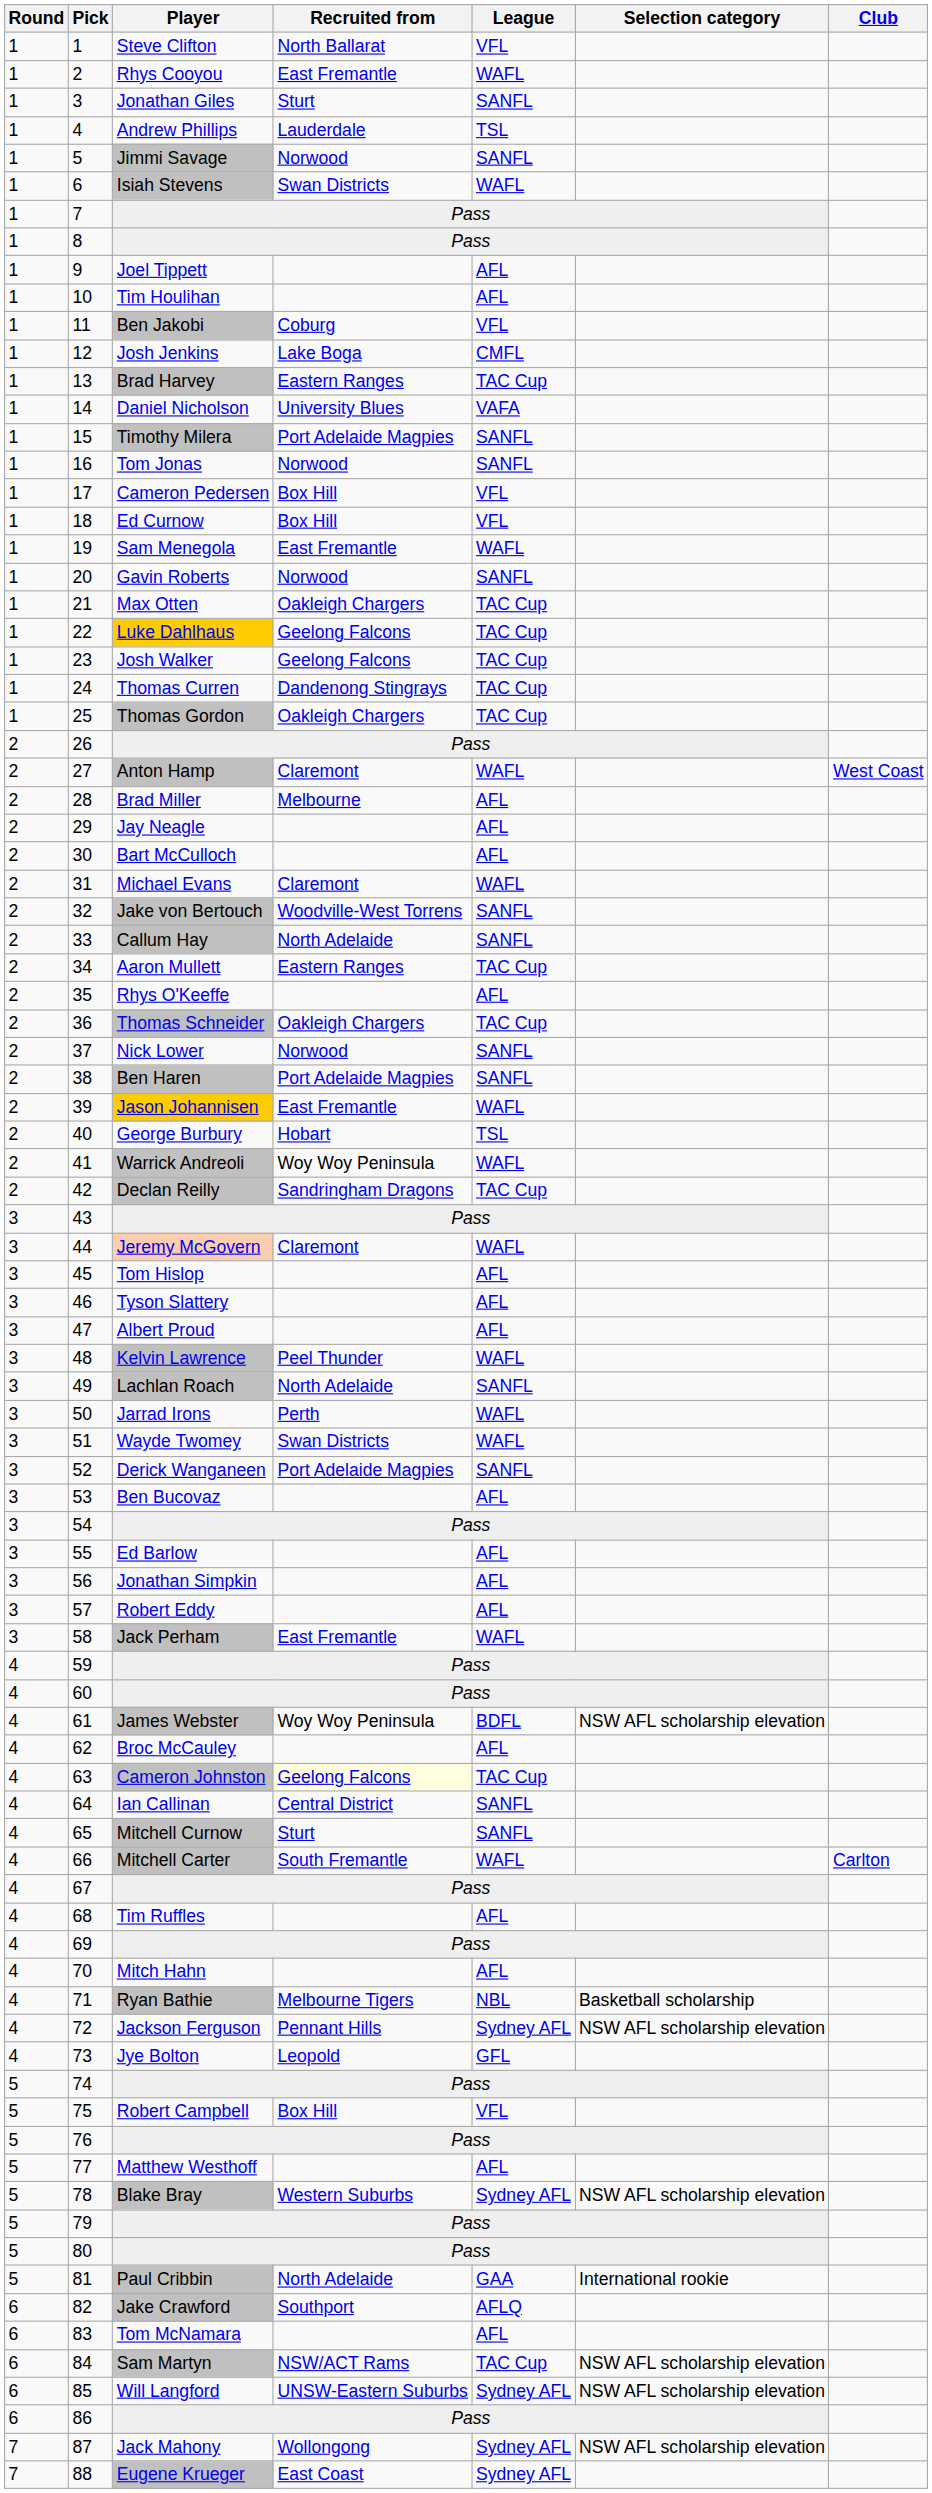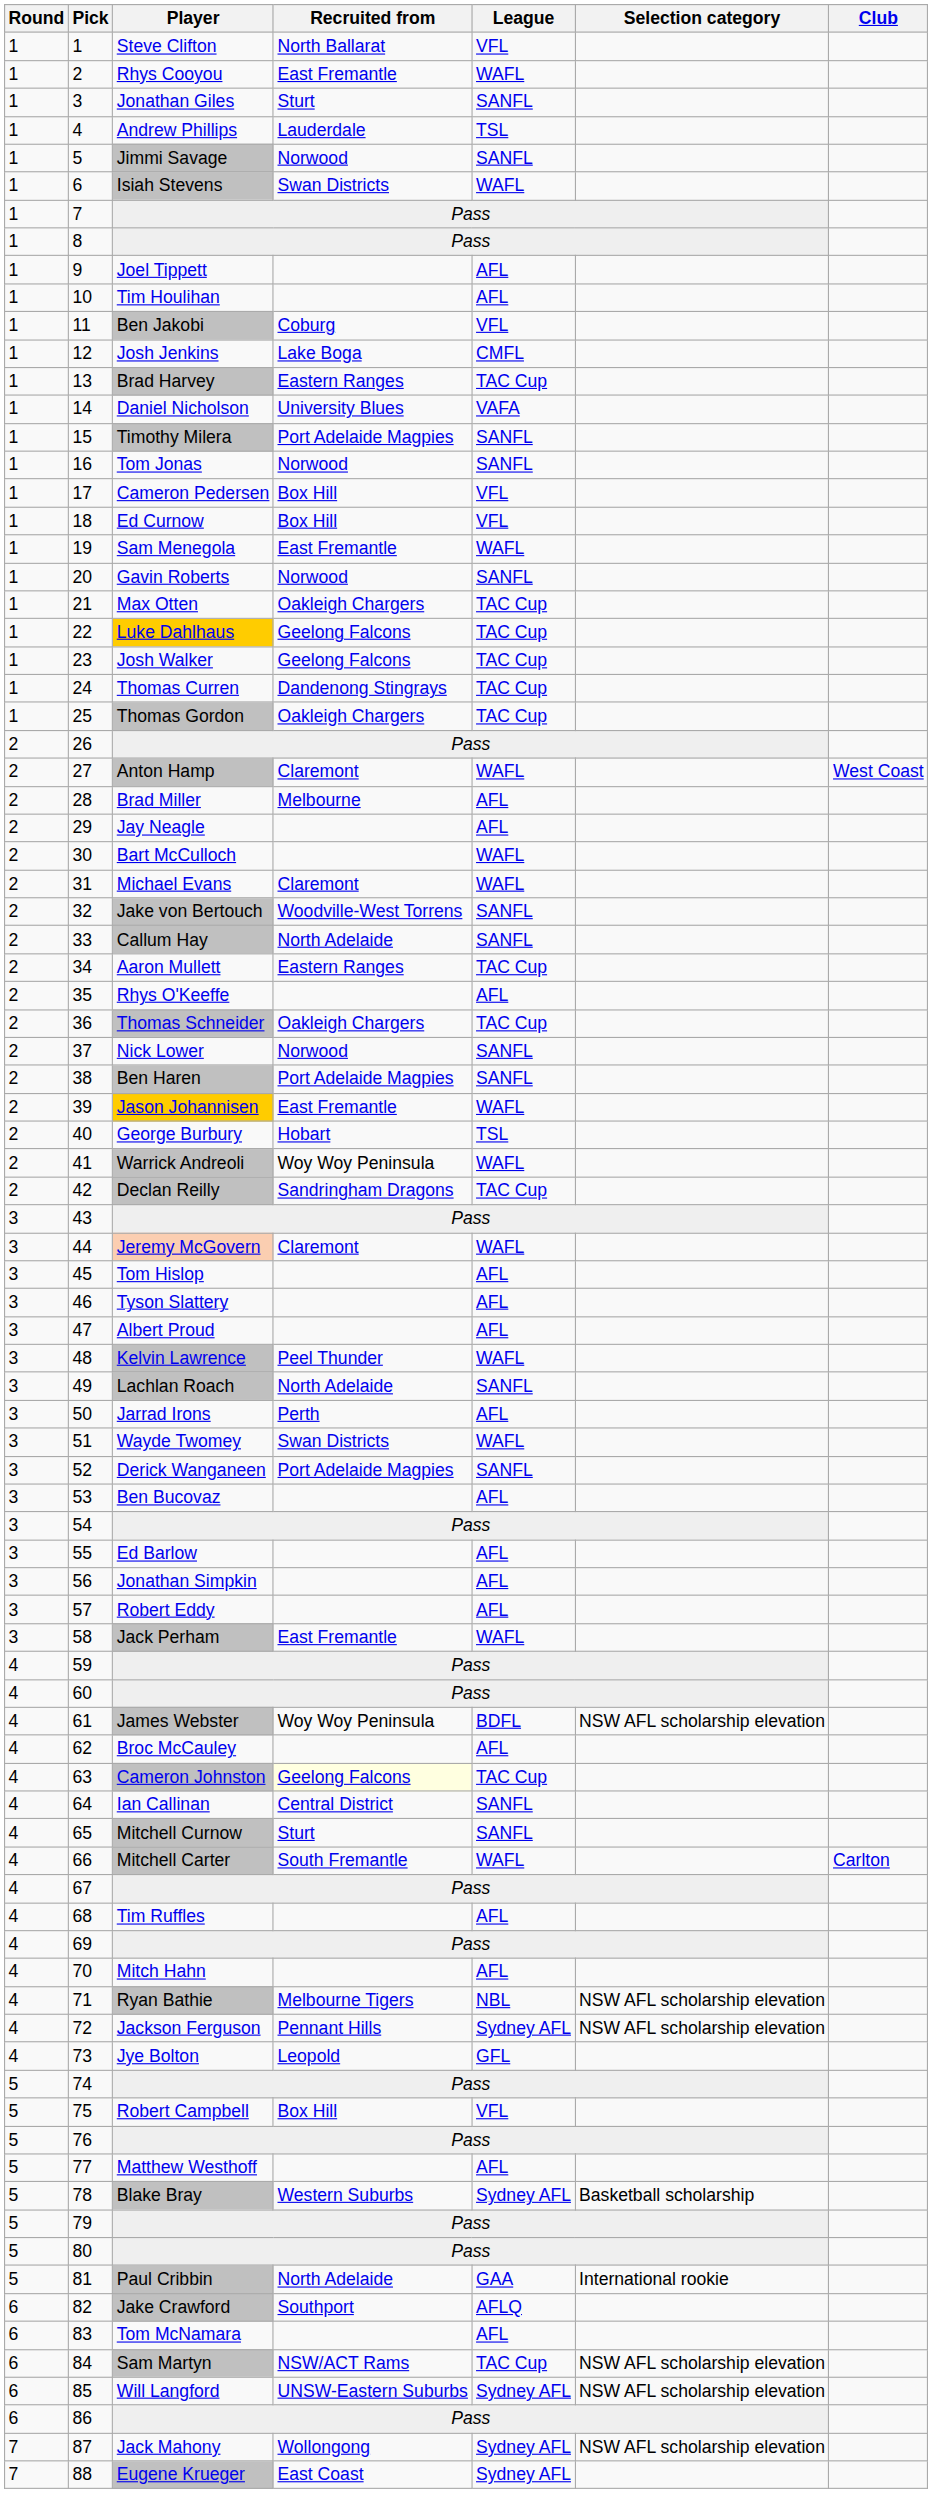30 | League: AFL -> WAFL
50 | League: WAFL -> AFL
71 | Selection category: Basketball scholarship -> NSW AFL scholarship elevation
78 | Selection category: NSW AFL scholarship elevation -> Basketball scholarship
